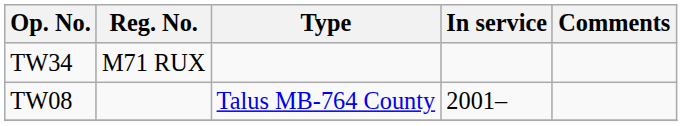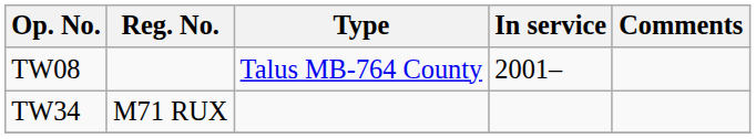rows swapped: TW34 <-> TW08
